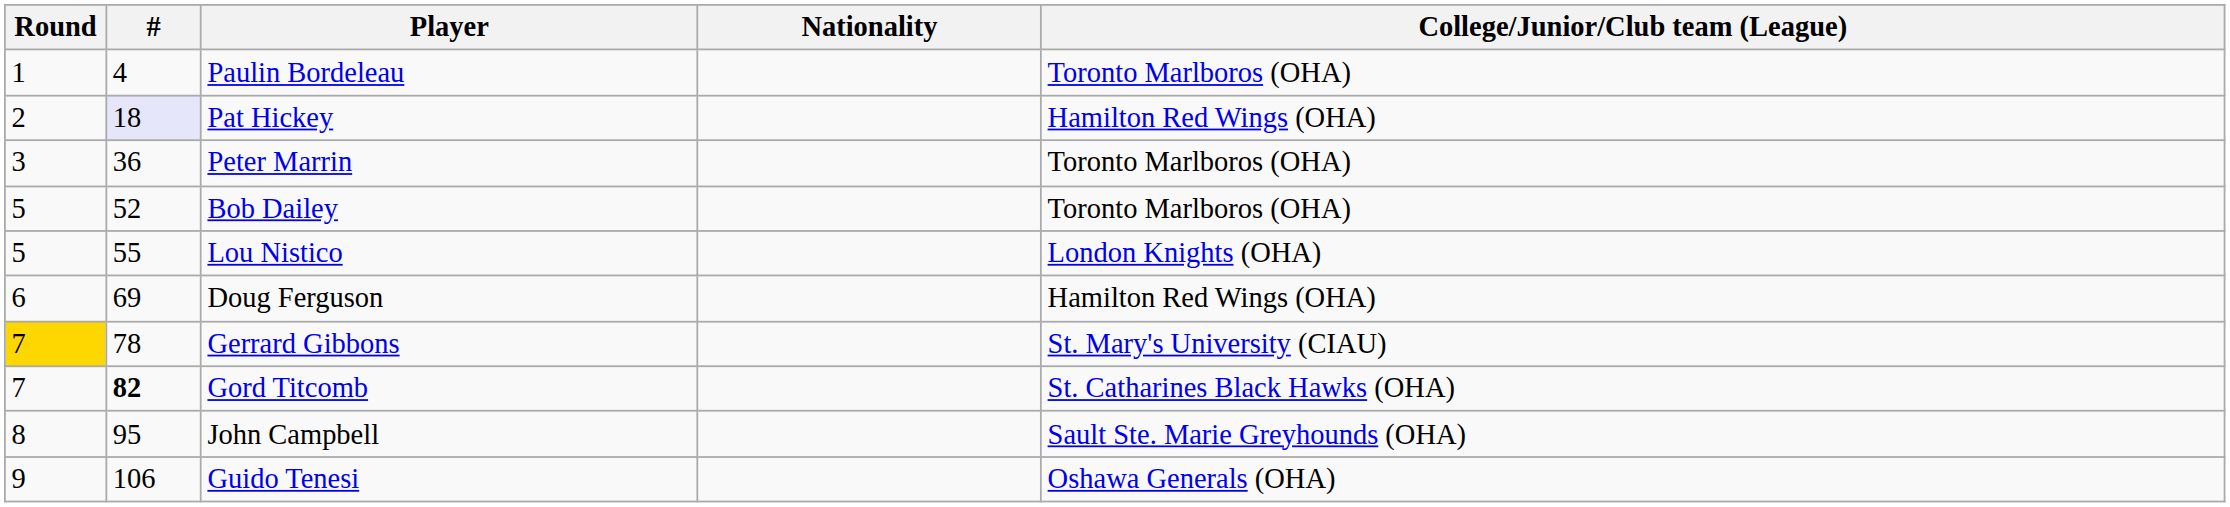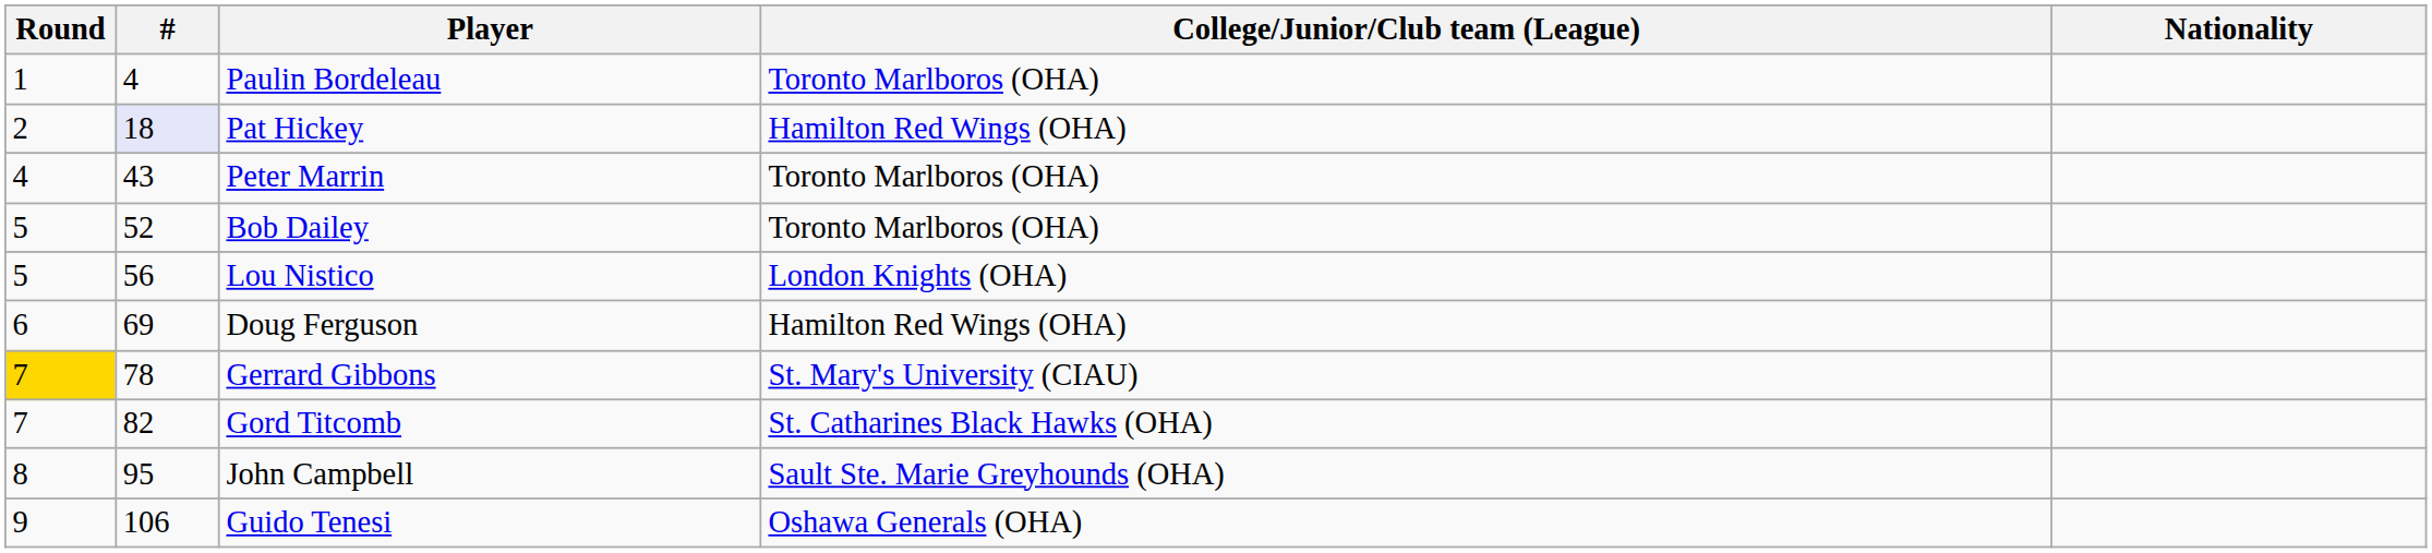columns swapped: Nationality <-> College/Junior/Club team (League)
Peter Marrin | Round: 3 -> 4
Peter Marrin | #: 36 -> 43
Lou Nistico | #: 55 -> 56
Gord Titcomb | #: bold -> normal
